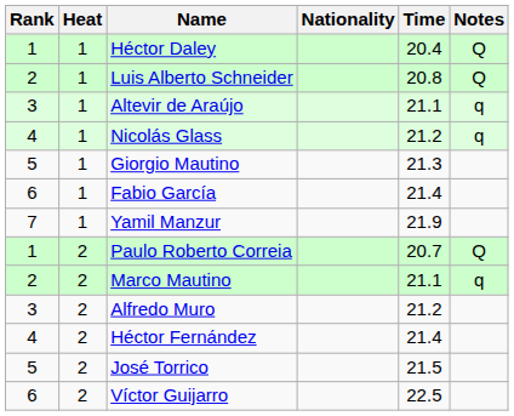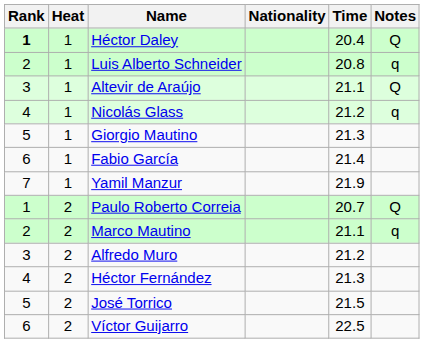Héctor Daley | Rank: normal -> bold
Luis Alberto Schneider | Notes: Q -> q
Altevir de Araújo | Notes: q -> Q
Héctor Fernández | Time: 21.4 -> 21.3
